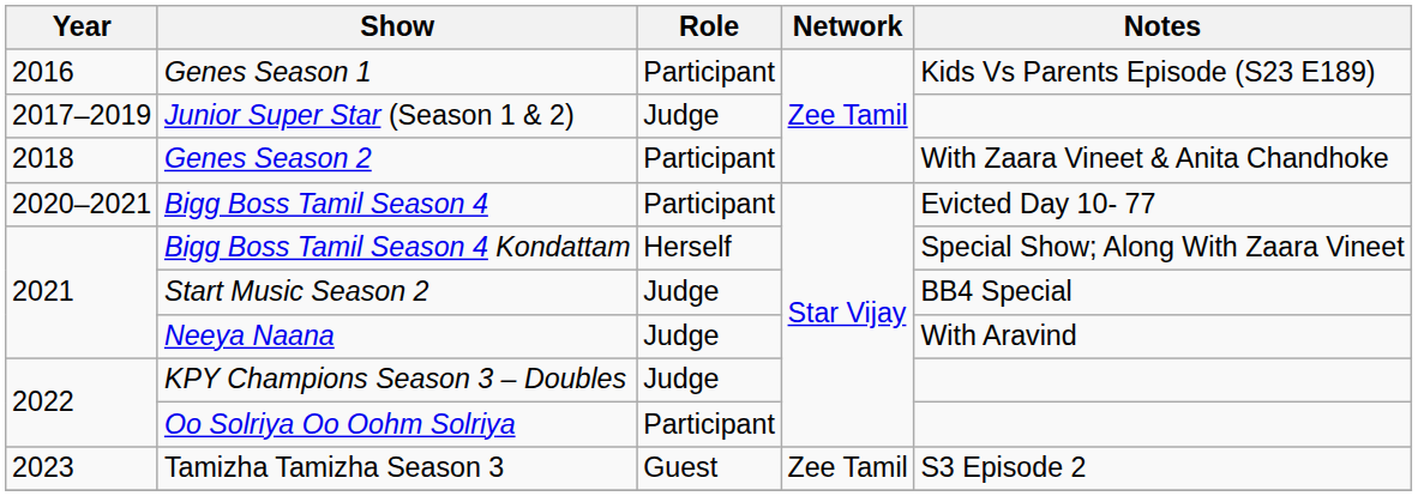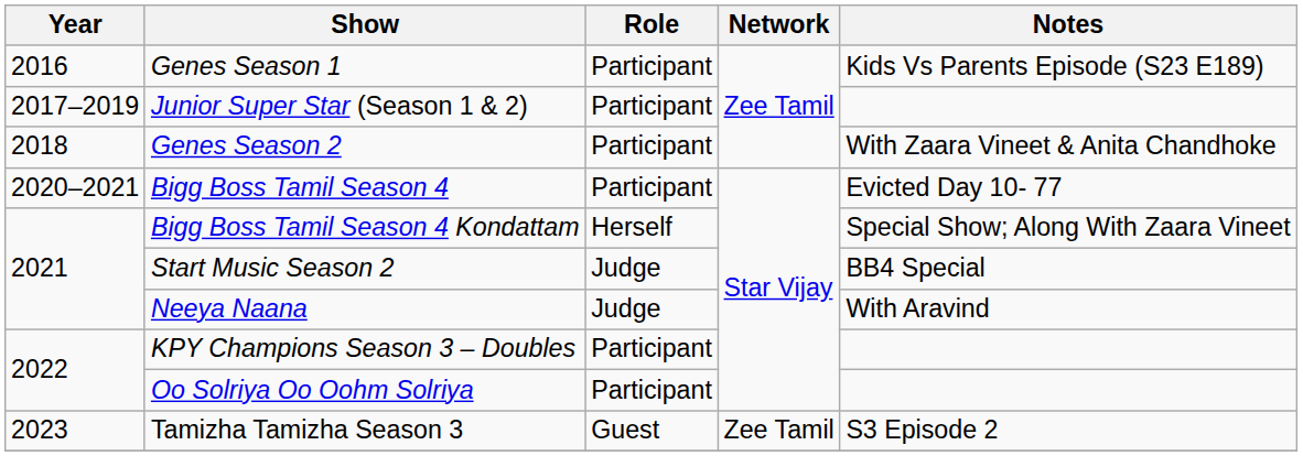Junior Super Star (Season 1 & 2) | Role: Judge -> Participant
KPY Champions Season 3 – Doubles | Role: Judge -> Participant
